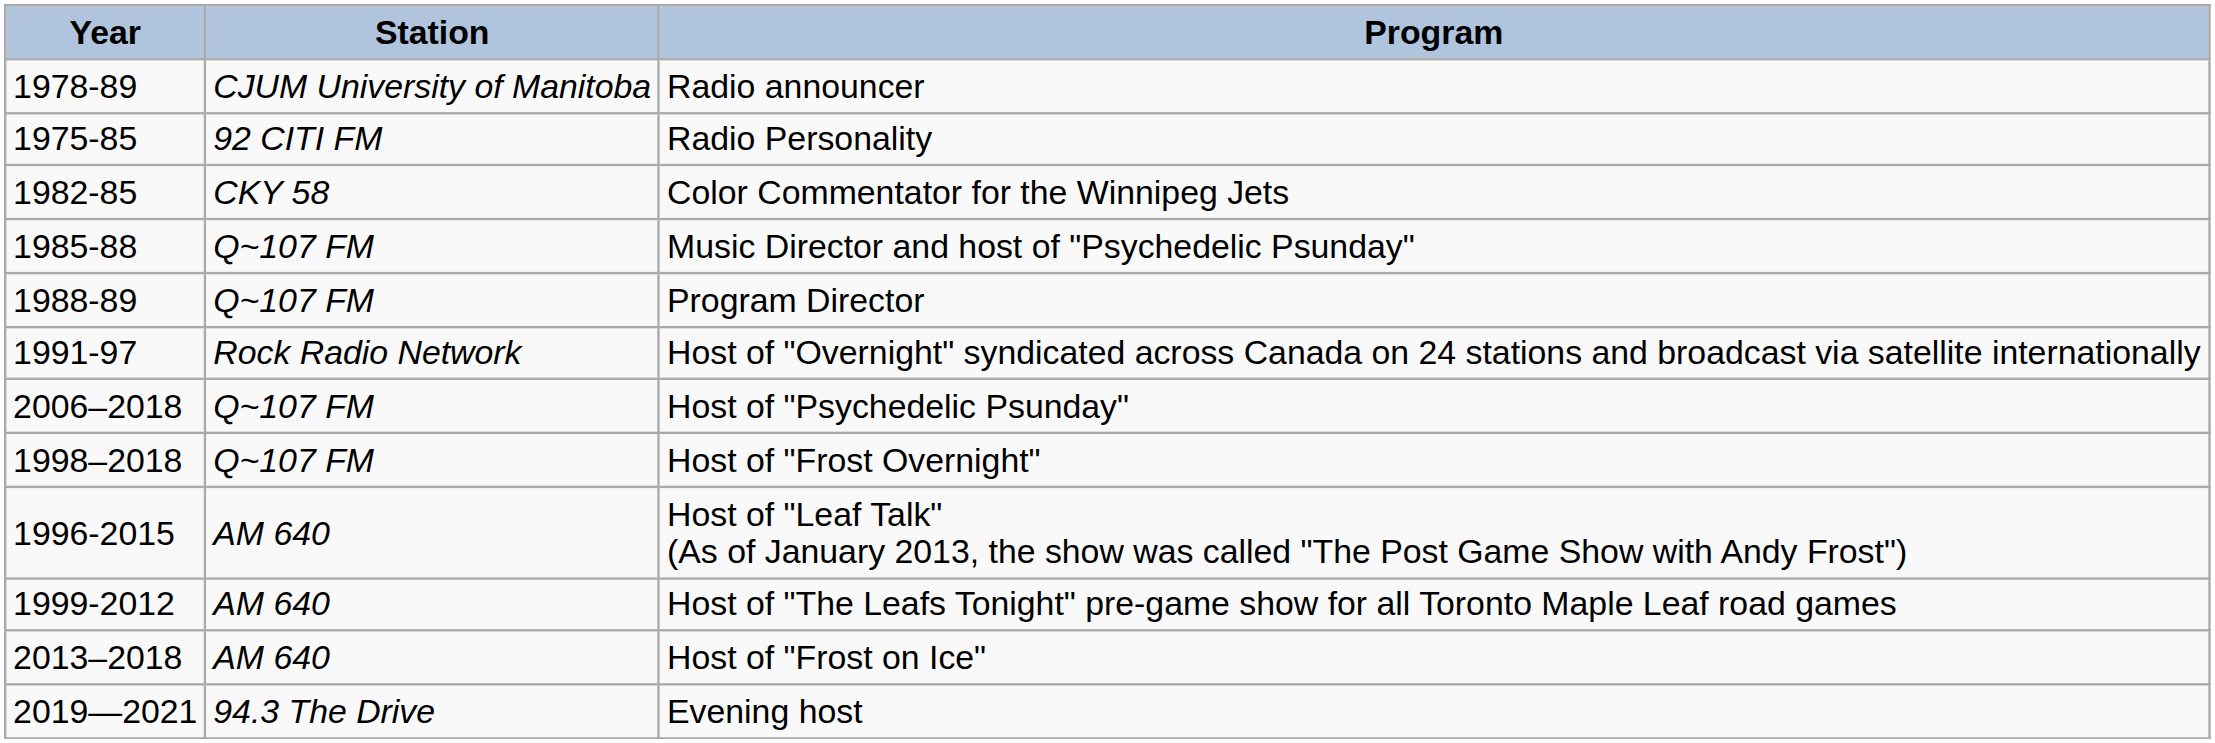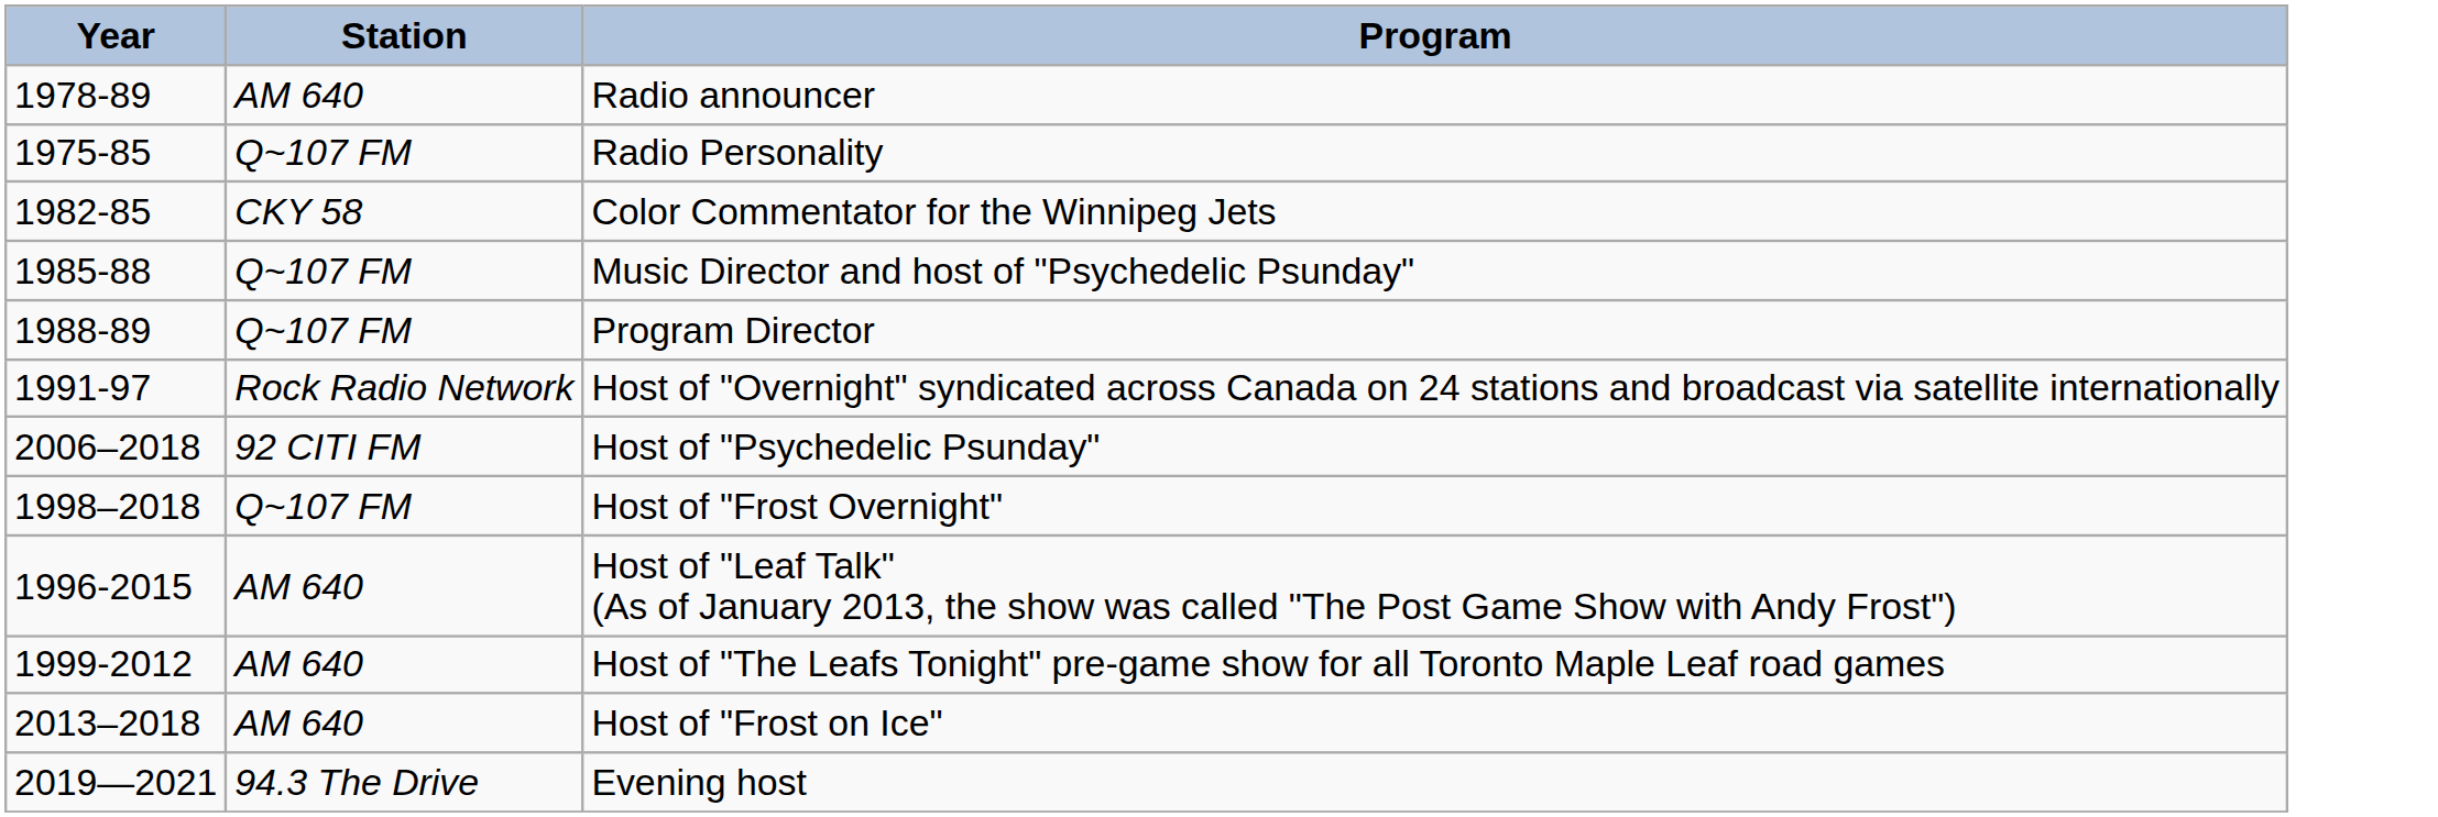Radio announcer | Station: CJUM University of Manitoba -> AM 640
Radio Personality | Station: 92 CITI FM -> Q~107 FM
Host of "Psychedelic Psunday" | Station: Q~107 FM -> 92 CITI FM
